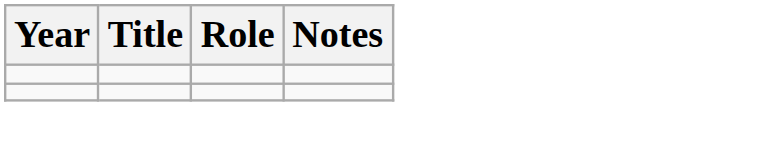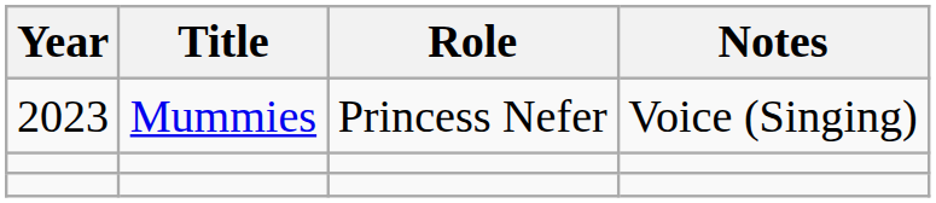+ row: 2023 | Mummies | Princess Nefer | Voice (Singing)
